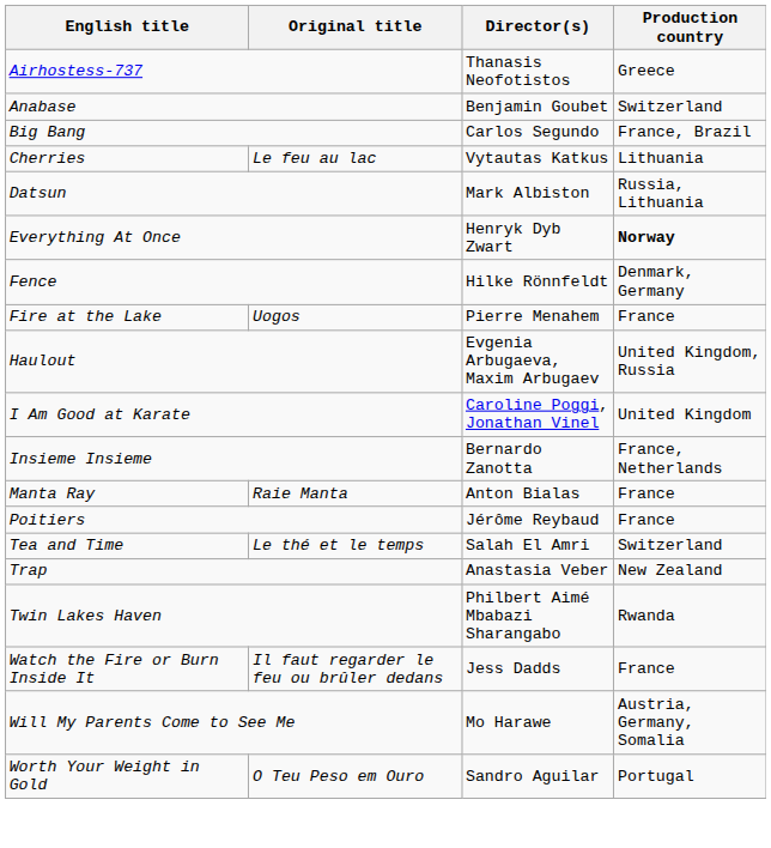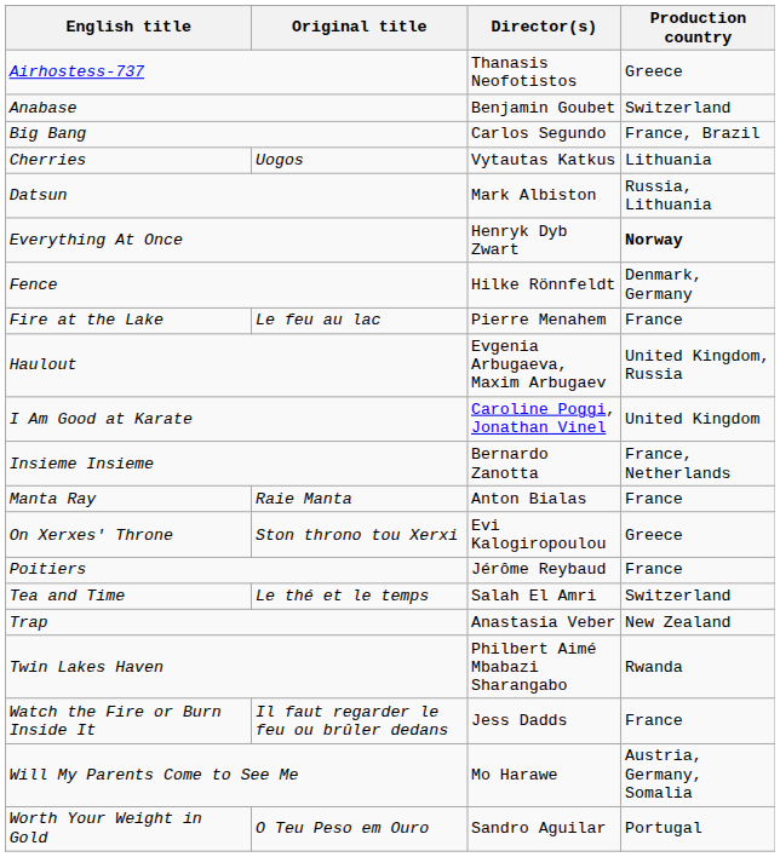Cherries | Original title: Le feu au lac -> Uogos
Fire at the Lake | Original title: Uogos -> Le feu au lac
+ row: On Xerxes' Throne | Ston throno tou Xerxi | Evi Kalogiropoulou | Greece
